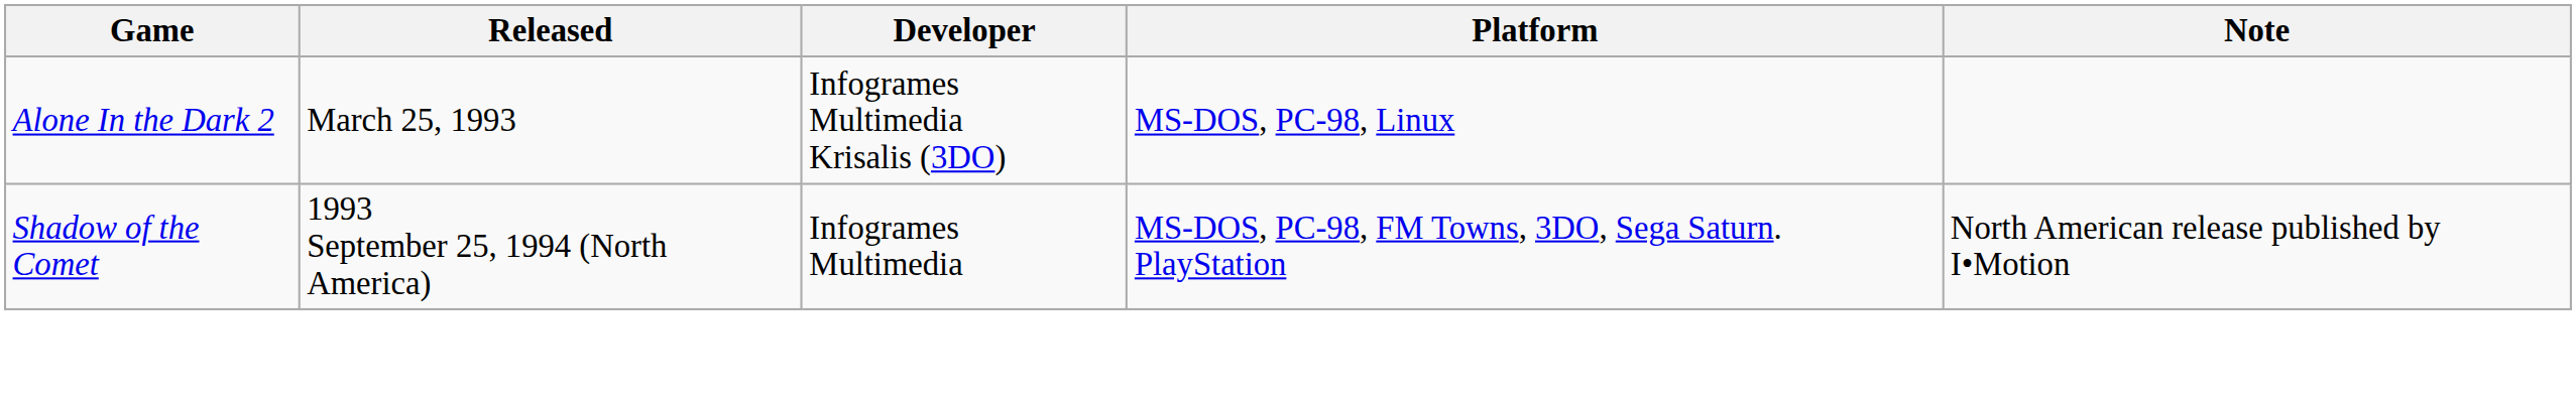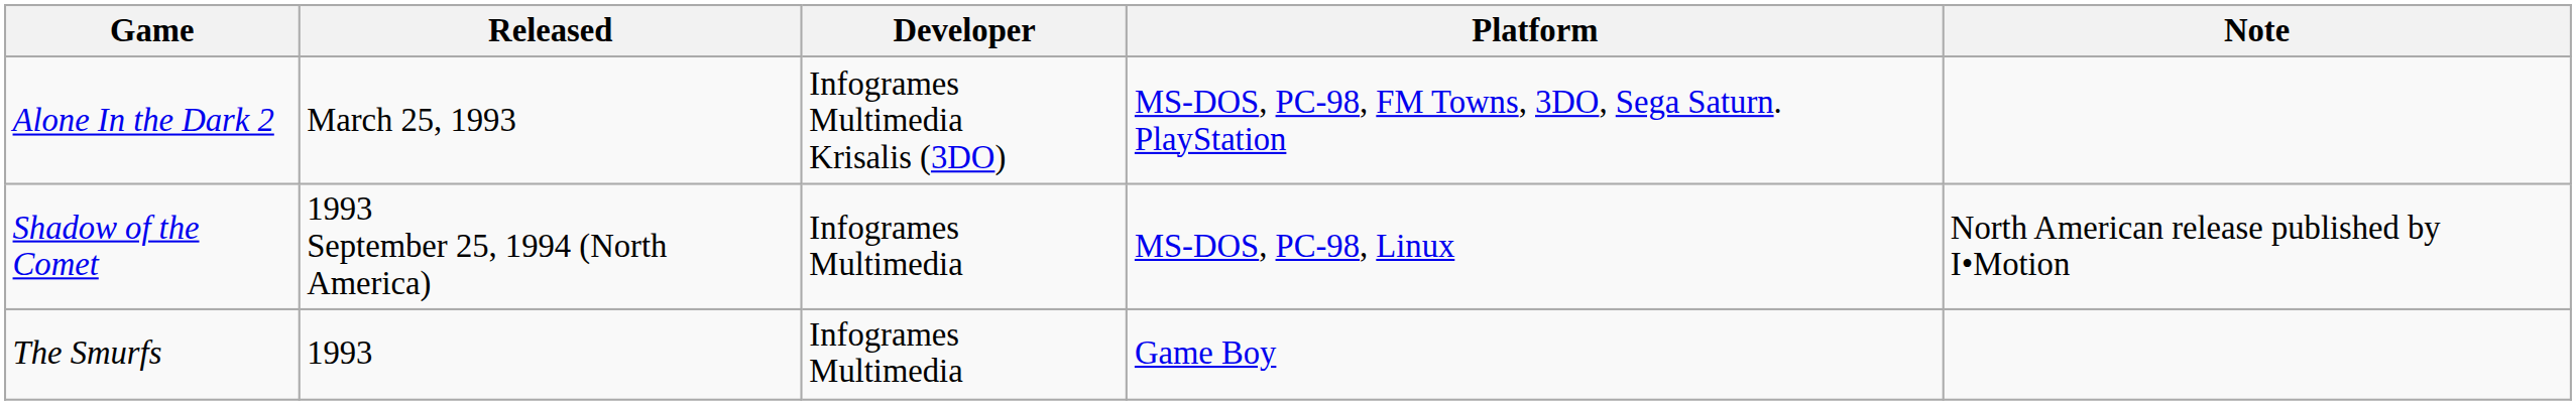Alone In the Dark 2 | Platform: MS-DOS, PC-98, Linux -> MS-DOS, PC-98, FM Towns, 3DO, Sega Saturn. PlayStation
Shadow of the Comet | Platform: MS-DOS, PC-98, FM Towns, 3DO, Sega Saturn. PlayStation -> MS-DOS, PC-98, Linux
+ row: The Smurfs | 1993 | Infogrames Multimedia | Game Boy
